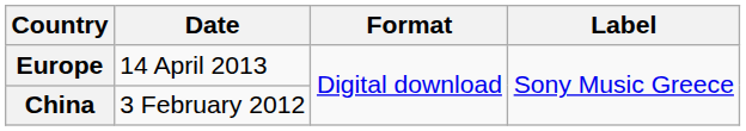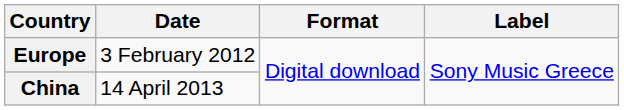Europe | Date: 14 April 2013 -> 3 February 2012
China | Date: 3 February 2012 -> 14 April 2013
